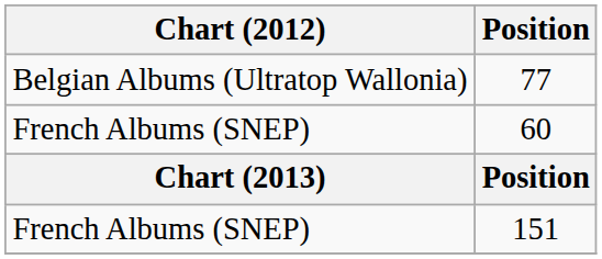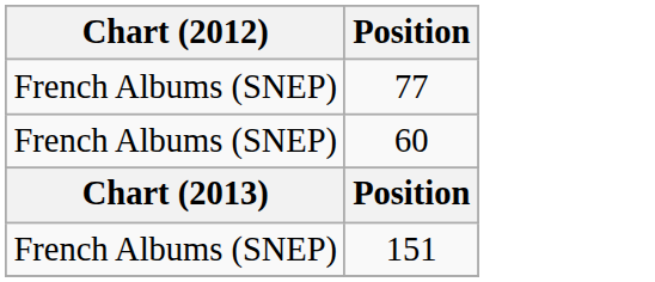77 | Chart (2012): Belgian Albums (Ultratop Wallonia) -> French Albums (SNEP)
